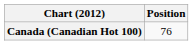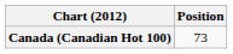Canada (Canadian Hot 100) | Position: 76 -> 73
